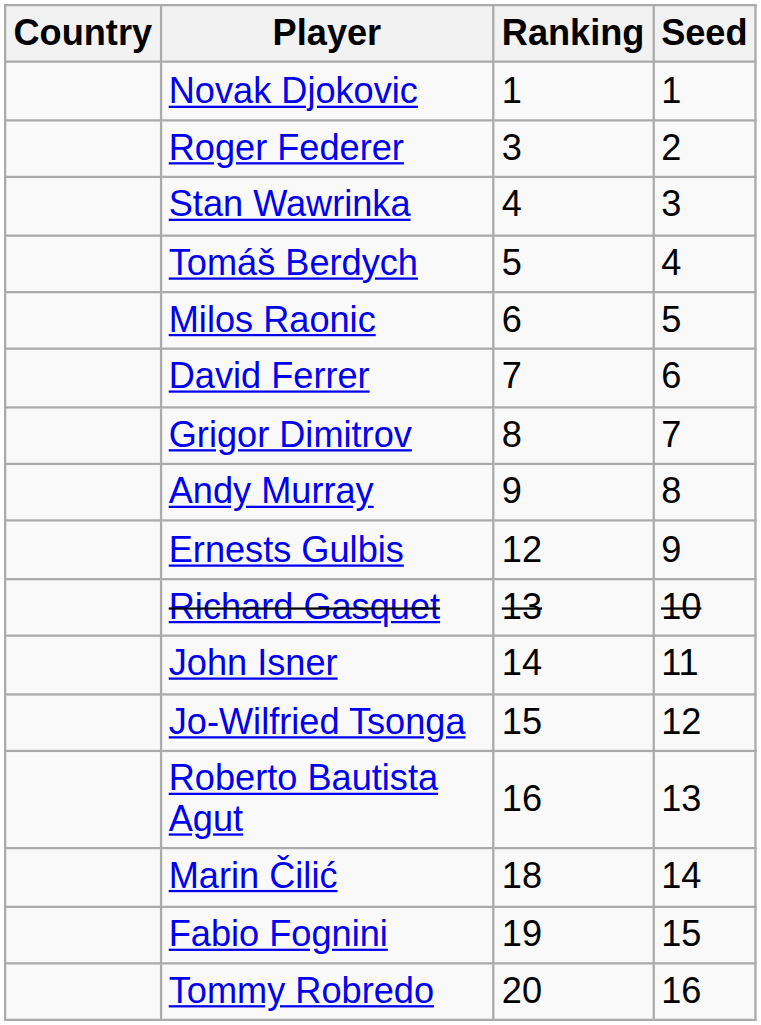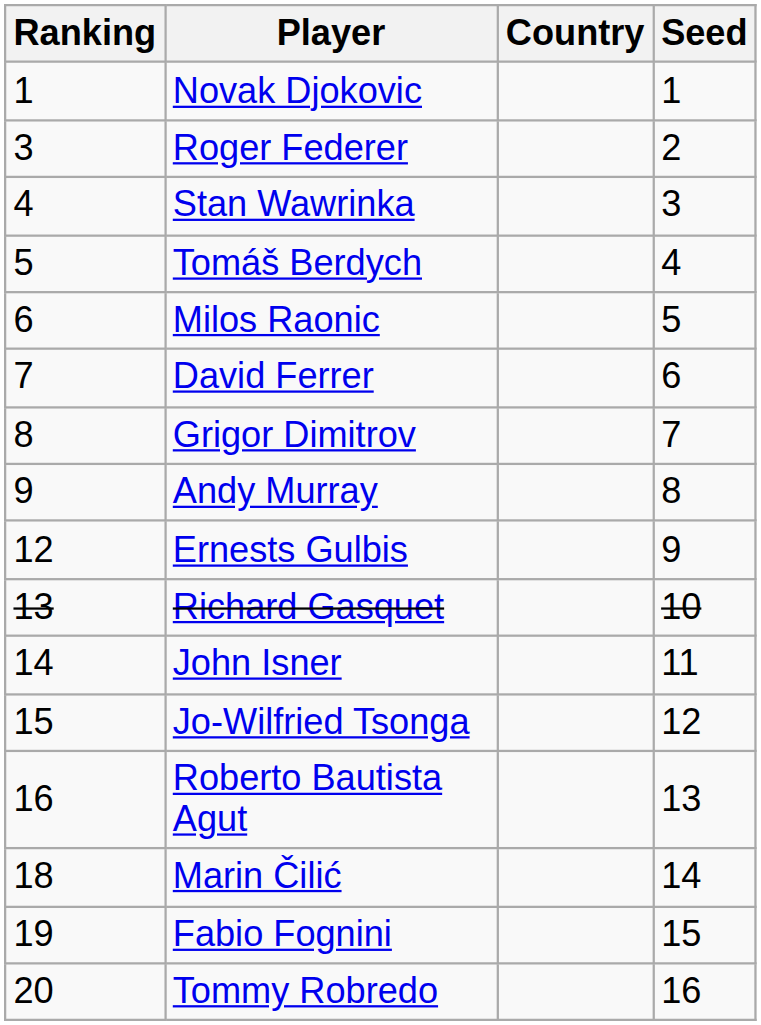columns swapped: Country <-> Ranking
